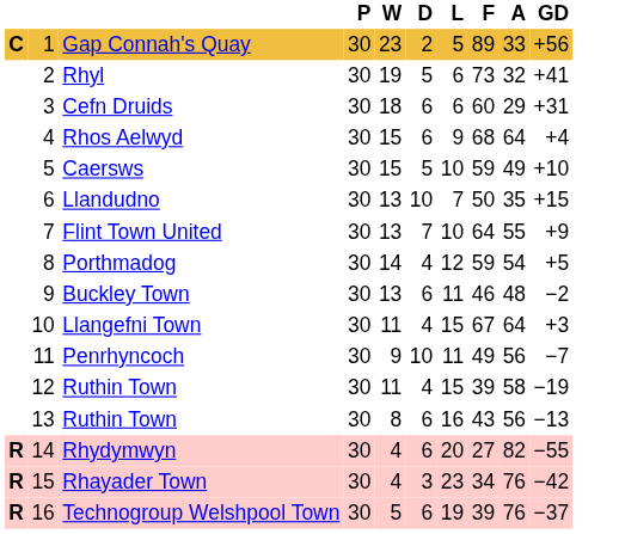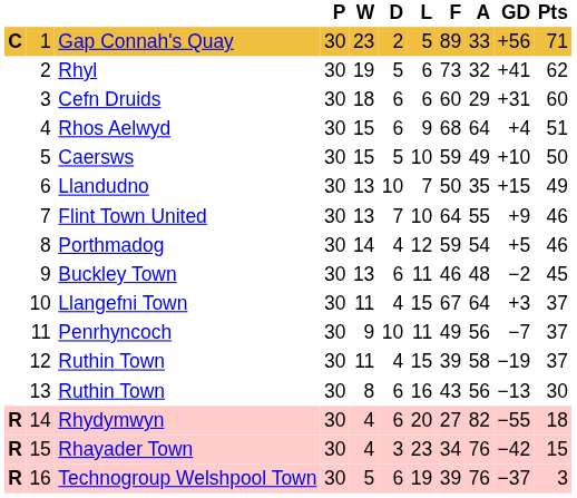+ column: Pts | 71 | 62 | 60 | 51 | 50 | 49 | 46 | 46 | 45 | 37 | 37 | 37 | 30 | 18 | 15 | 3
